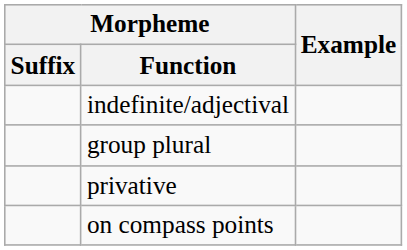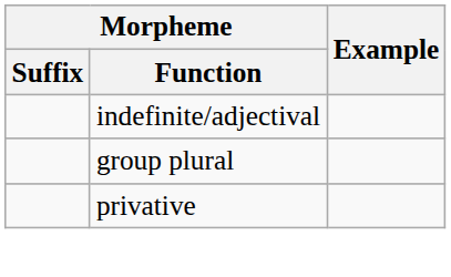- row: on compass points
